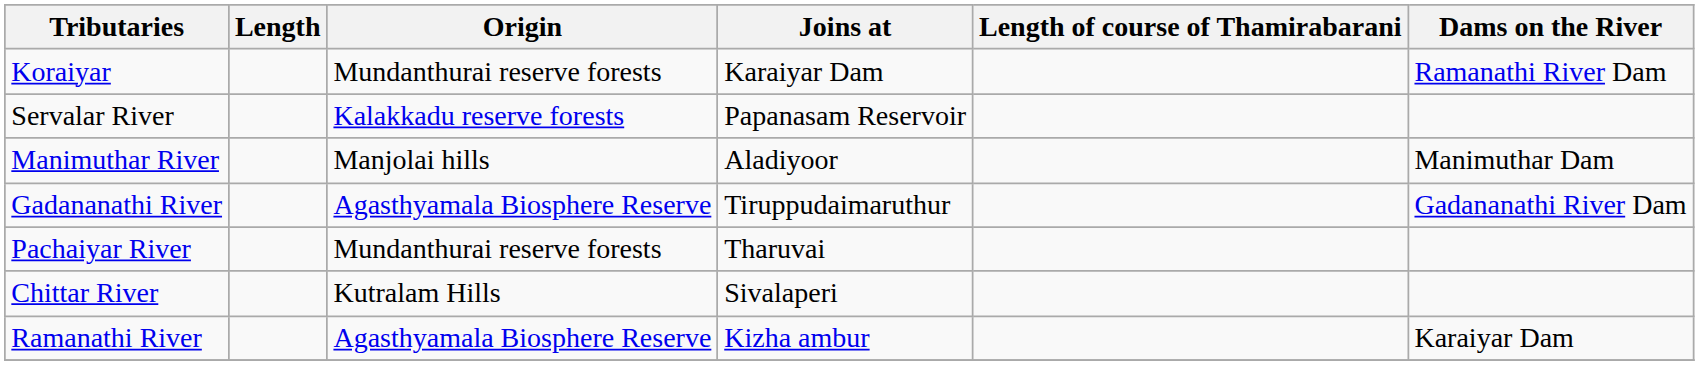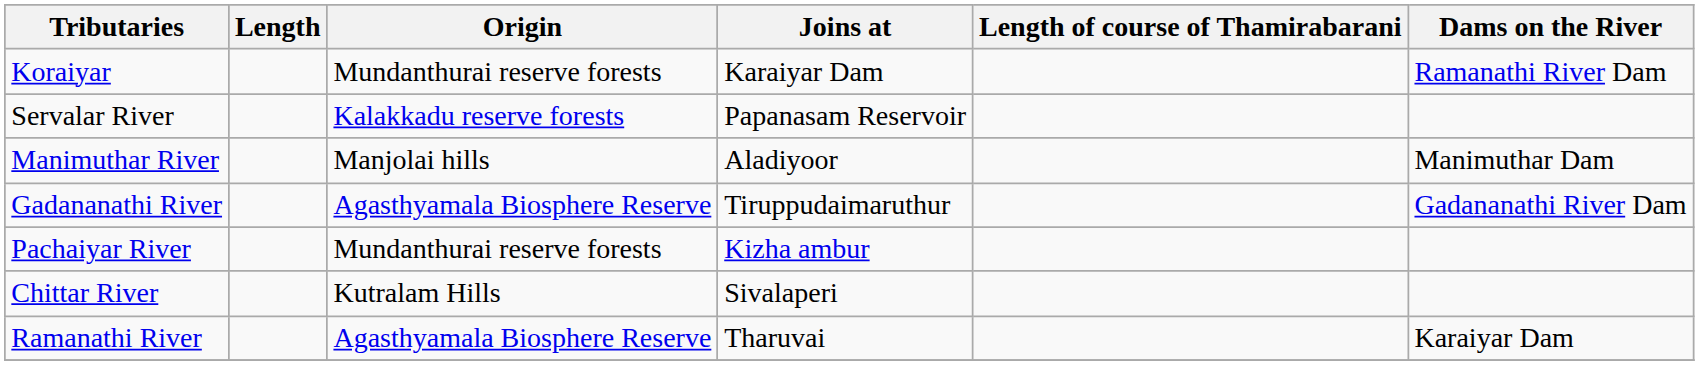Pachaiyar River | Joins at: Tharuvai -> Kizha ambur
Ramanathi River | Joins at: Kizha ambur -> Tharuvai
